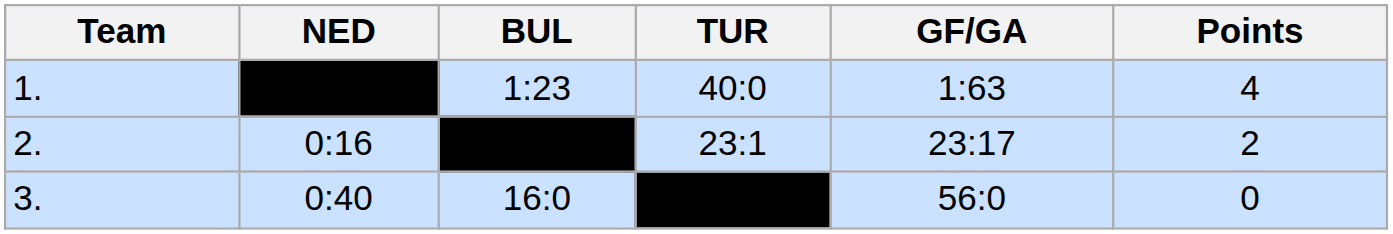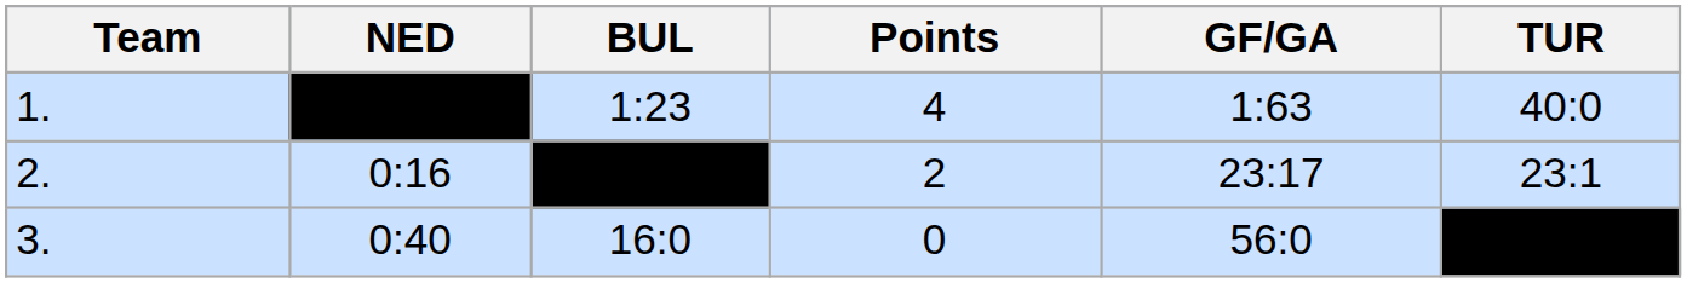columns swapped: TUR <-> Points
